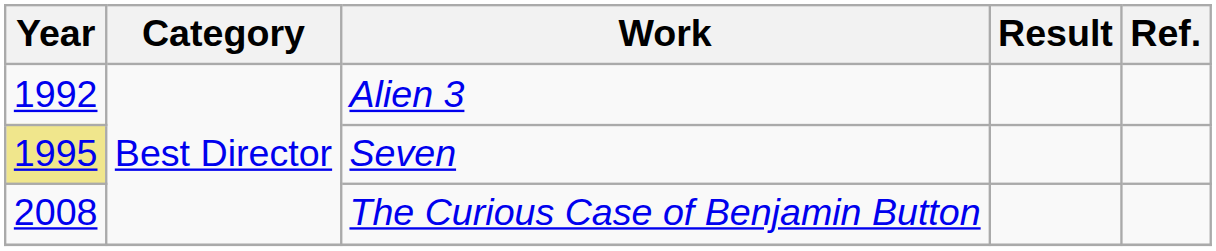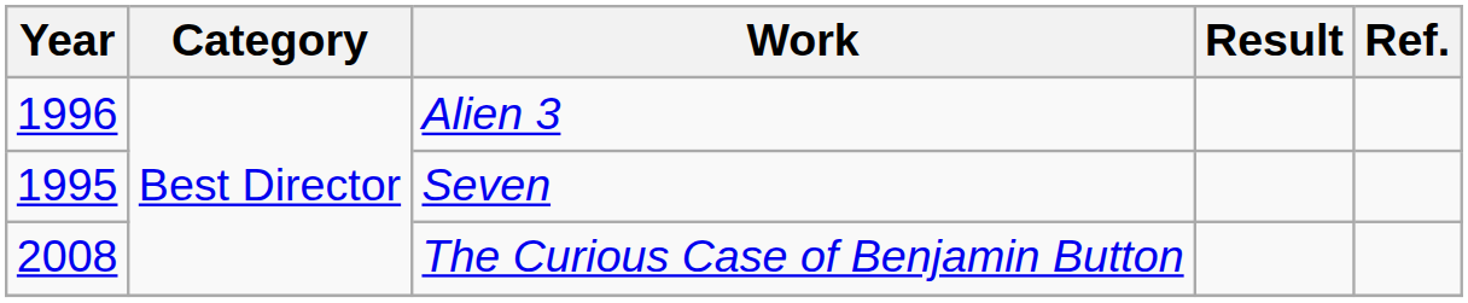Alien 3 | Year: 1992 -> 1996
Seven | Year: khaki background -> no background
